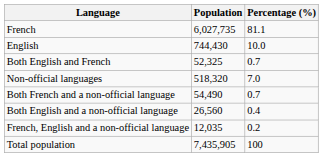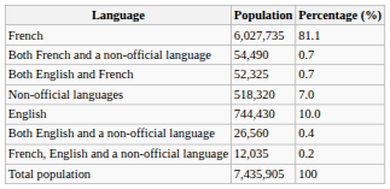rows swapped: English <-> Both French and a non-official language
